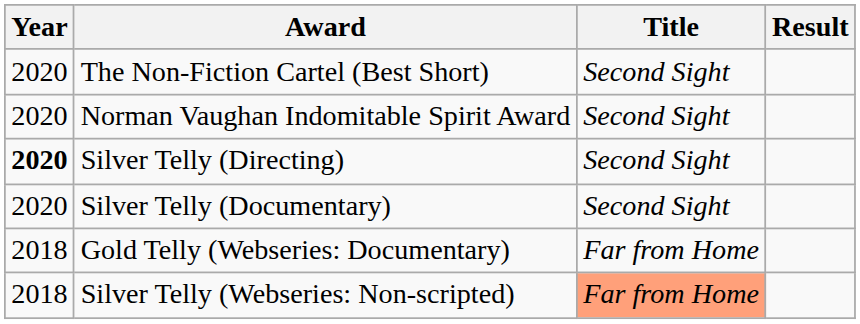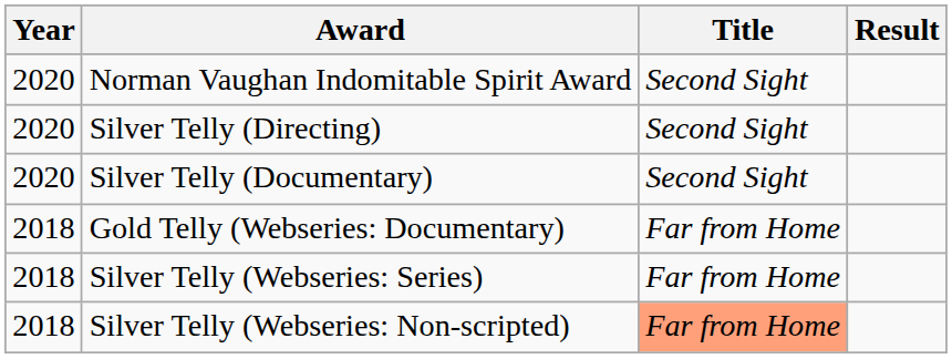- row: 2020 | The Non-Fiction Cartel (Best Short) | Second Sight
Silver Telly (Directing) | Year: bold -> normal
+ row: 2018 | Silver Telly (Webseries: Series) | Far from Home
